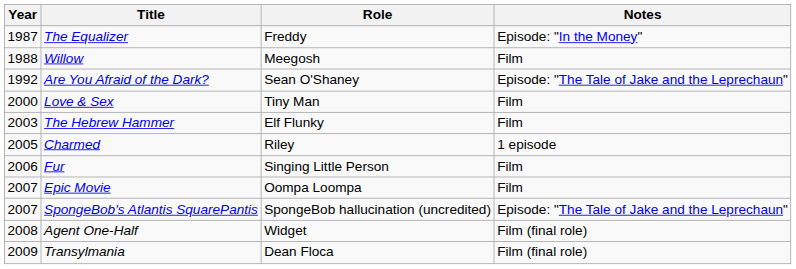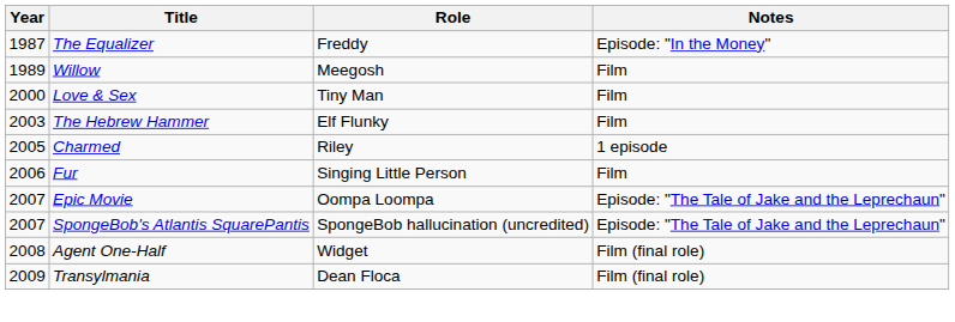Willow | Year: 1988 -> 1989
- row: 1992 | Are You Afraid of the Dark? | Sean O'Shaney | Episode: "The Tale of Jake and the Leprechaun"
Epic Movie | Notes: Film -> Episode: "The Tale of Jake and the Leprechaun"
